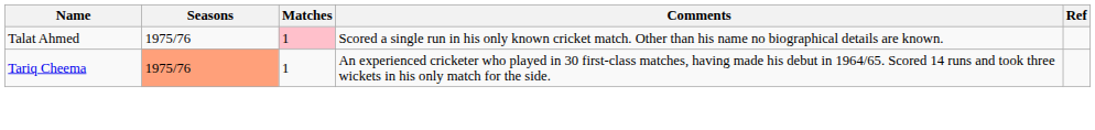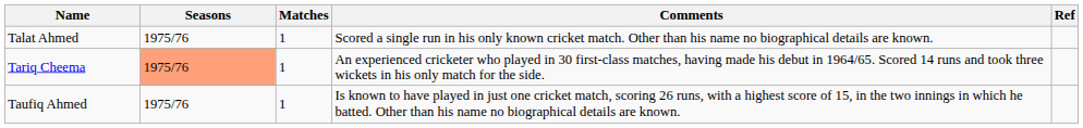Talat Ahmed | Matches: pink background -> no background
+ row: Taufiq Ahmed | 1975/76 | 1 | Is known to have played in just one cricket match, scoring 26 runs, with a highest score of 15, in the two innings in which he batted. Other than his name no biographical details are known.
